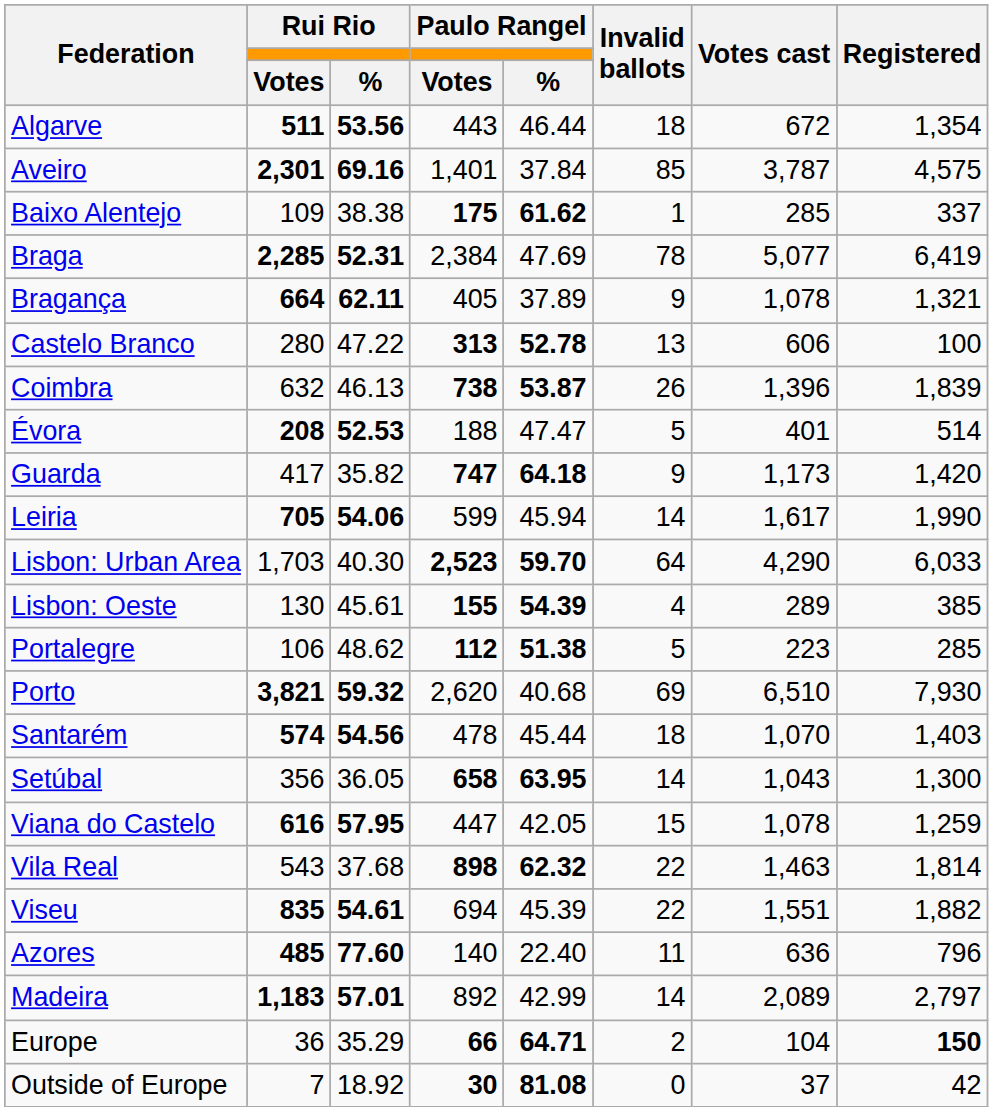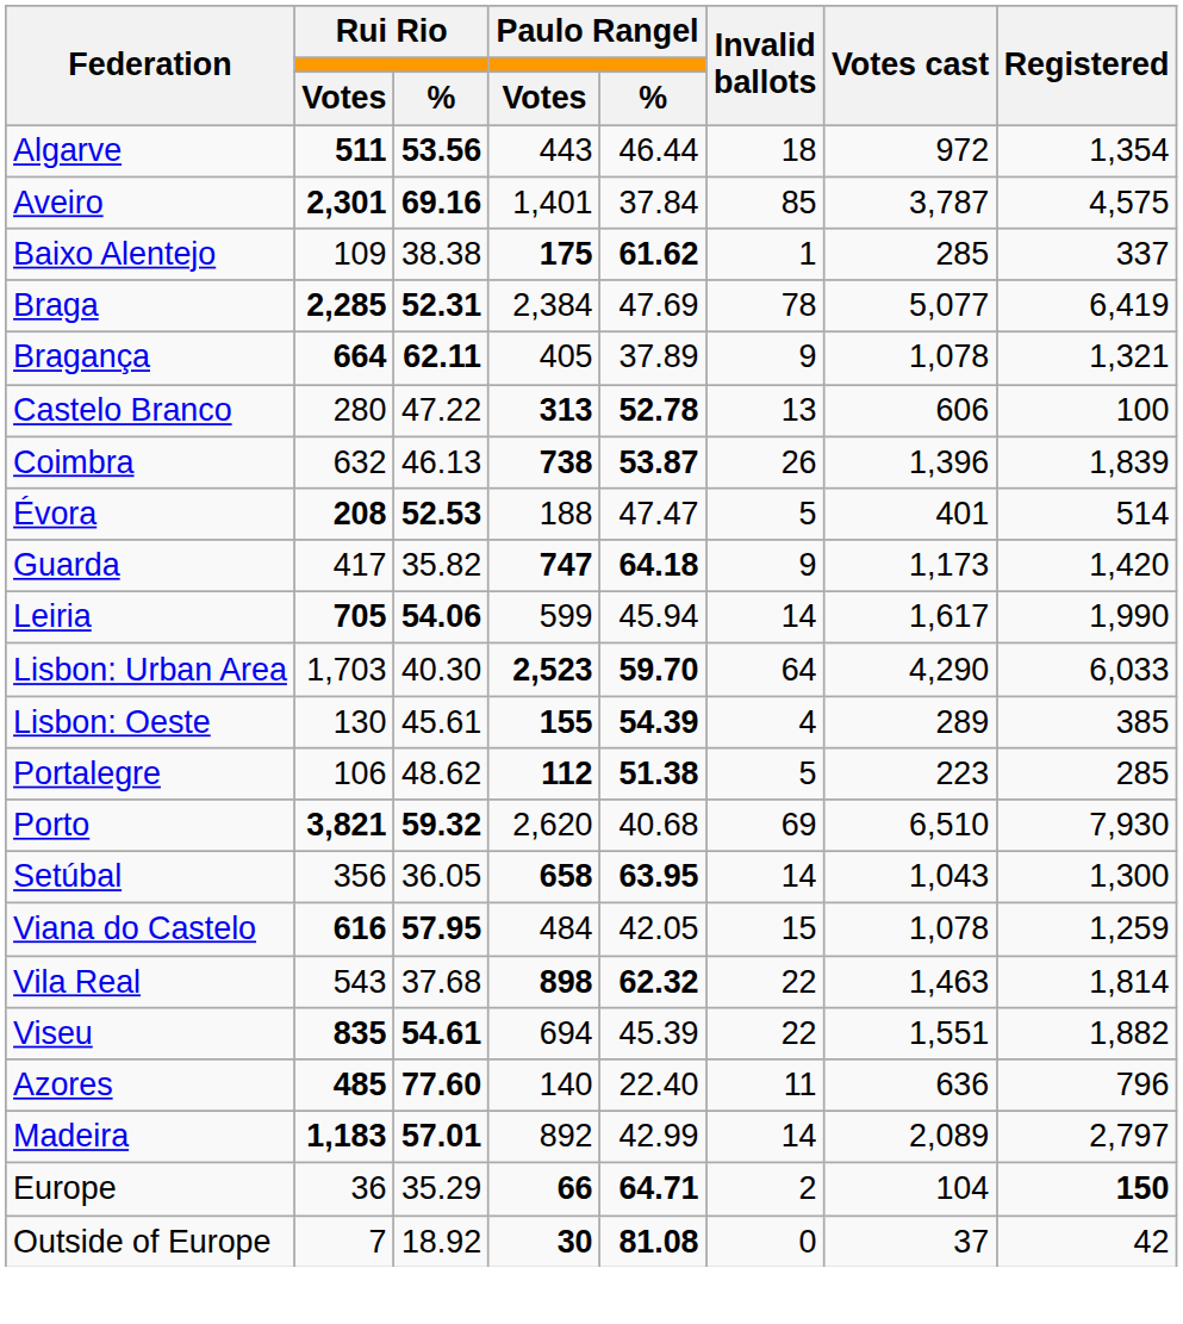Algarve | Votes cast: 672 -> 972
- row: Santarém | 574 | 54.56 | 478 | 45.44 | 18 | 1,070 | 1,403
Viana do Castelo | Paulo Rangel / Votes: 447 -> 484
